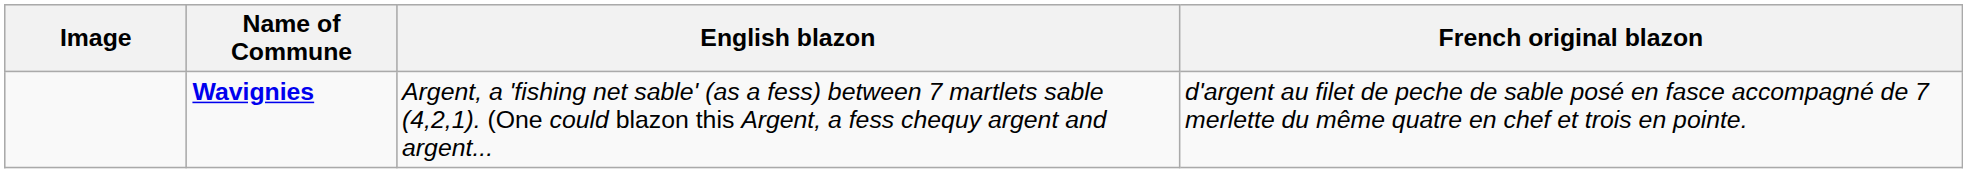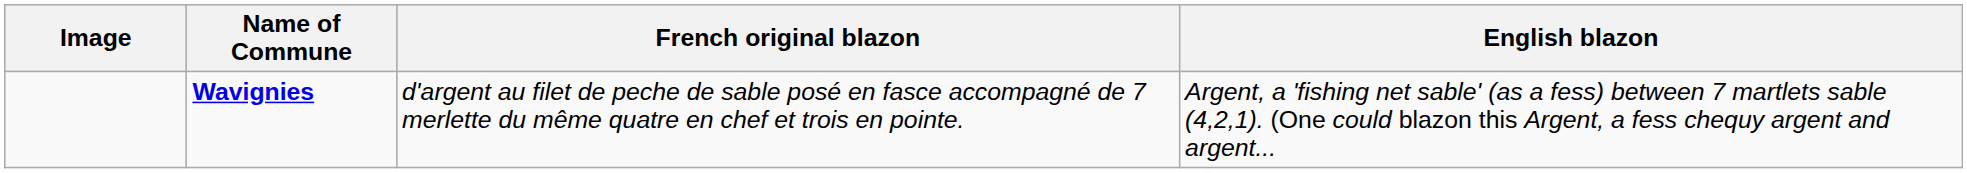columns swapped: French original blazon <-> English blazon
